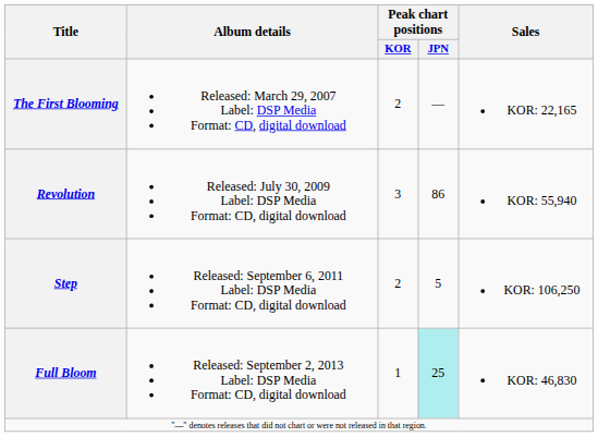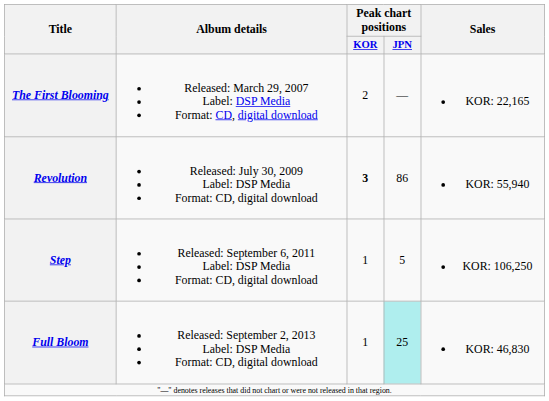Revolution | Peak chart positions / KOR: normal -> bold
Step | Peak chart positions / KOR: 2 -> 1
